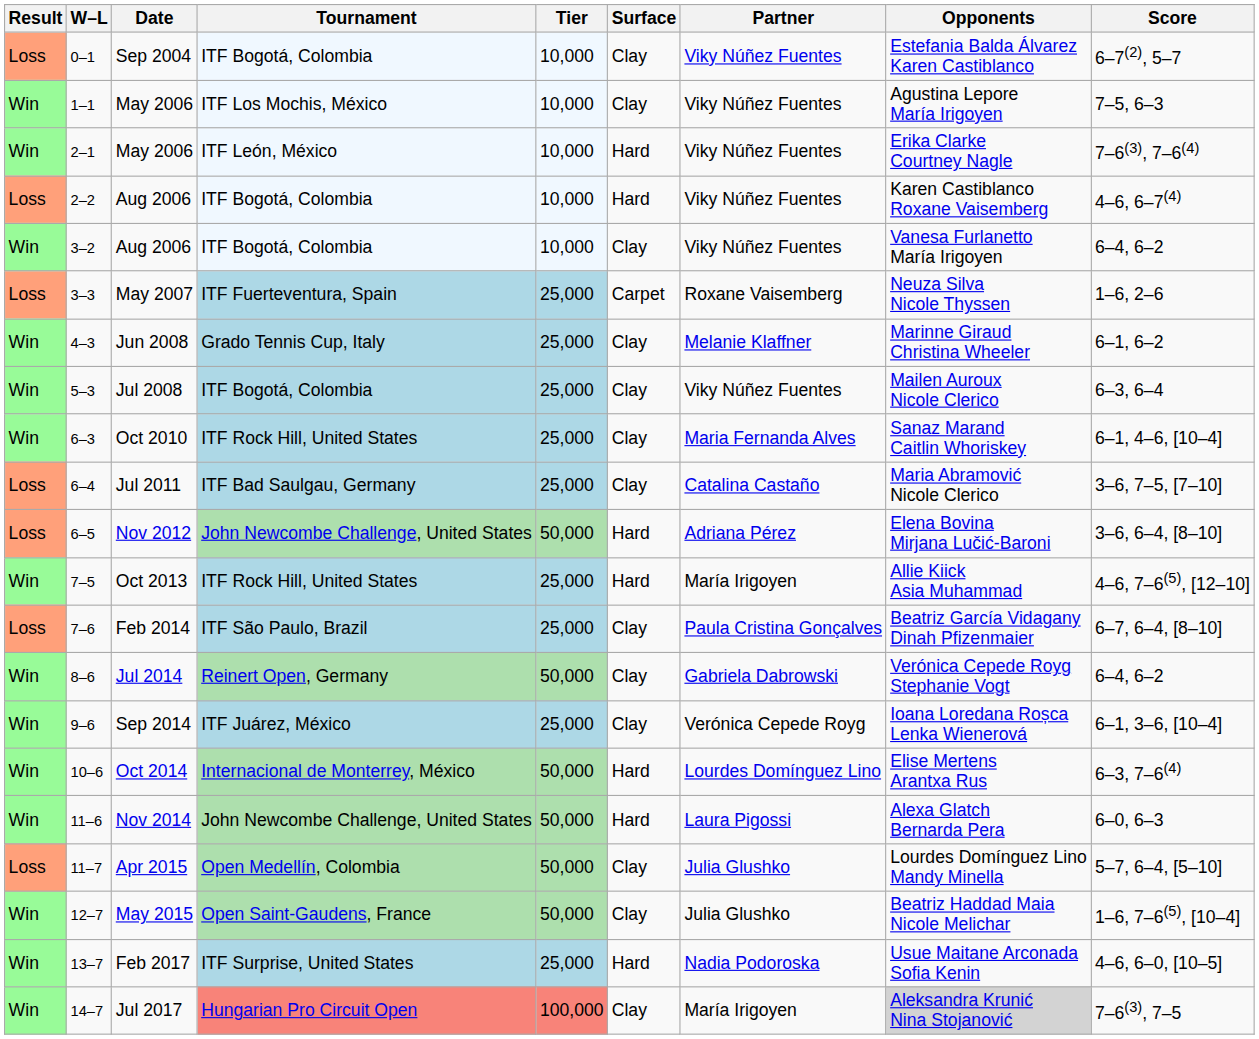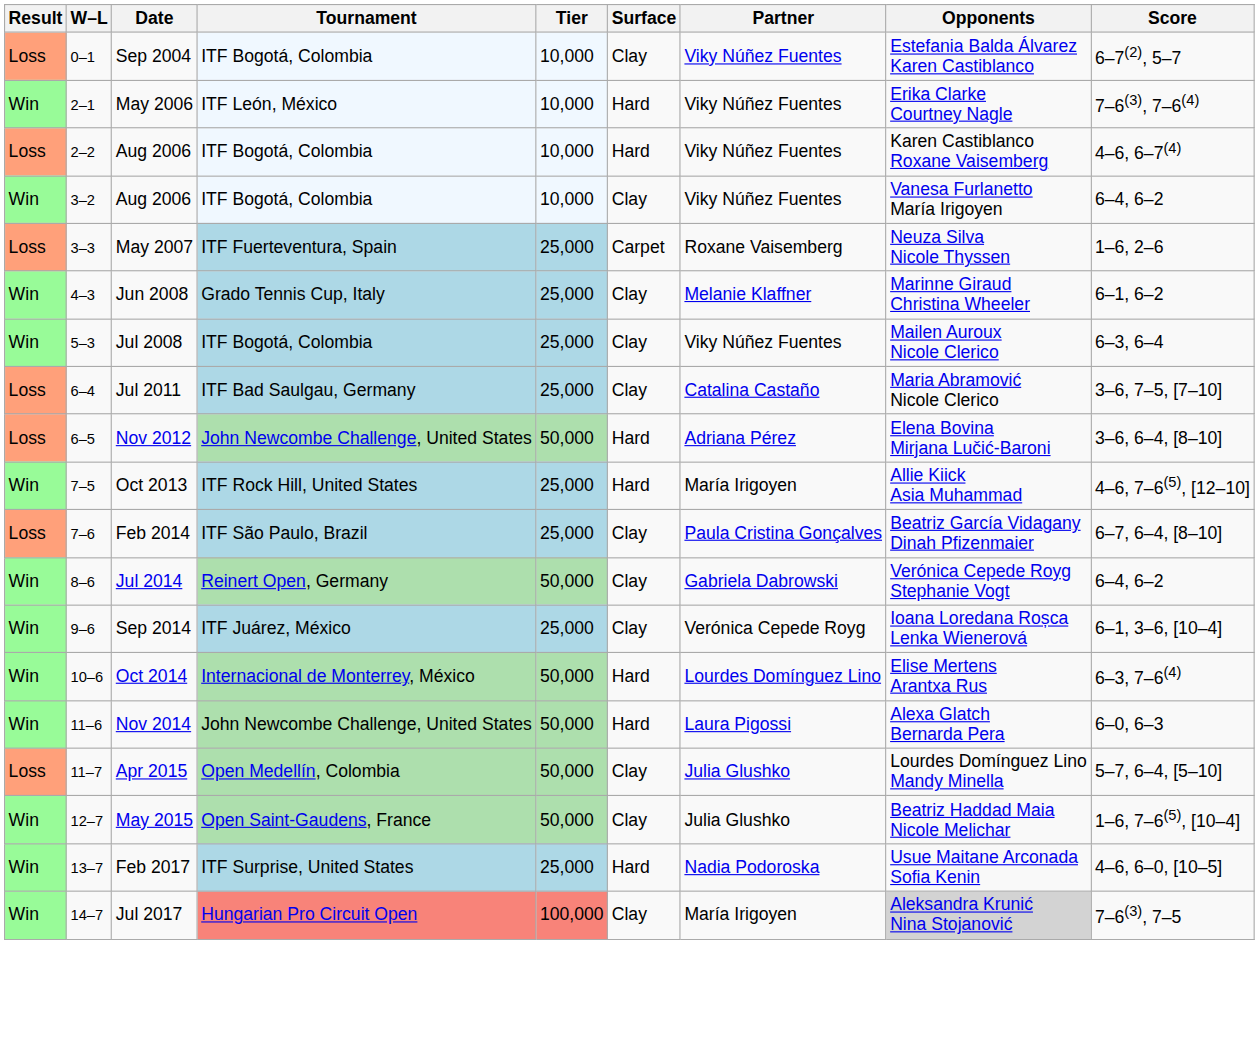- row: Win | 1–1 | May 2006 | ITF Los Mochis, México | 10,000 | Clay | Viky Núñez Fuentes | Agustina Lepore María Irigoyen | 7–5, 6–3
- row: Win | 6–3 | Oct 2010 | ITF Rock Hill, United States | 25,000 | Clay | Maria Fernanda Alves | Sanaz Marand Caitlin Whoriskey | 6–1, 4–6, [10–4]
